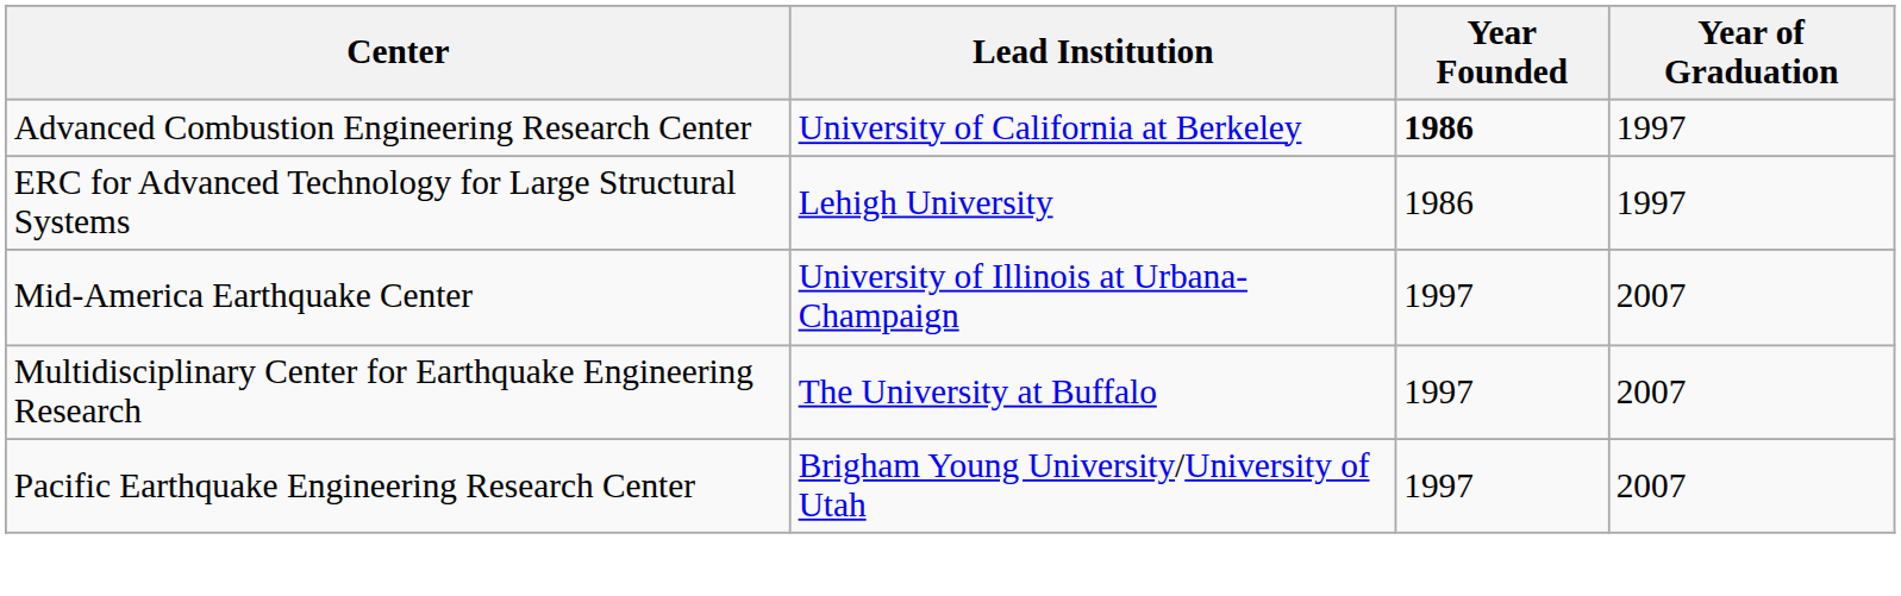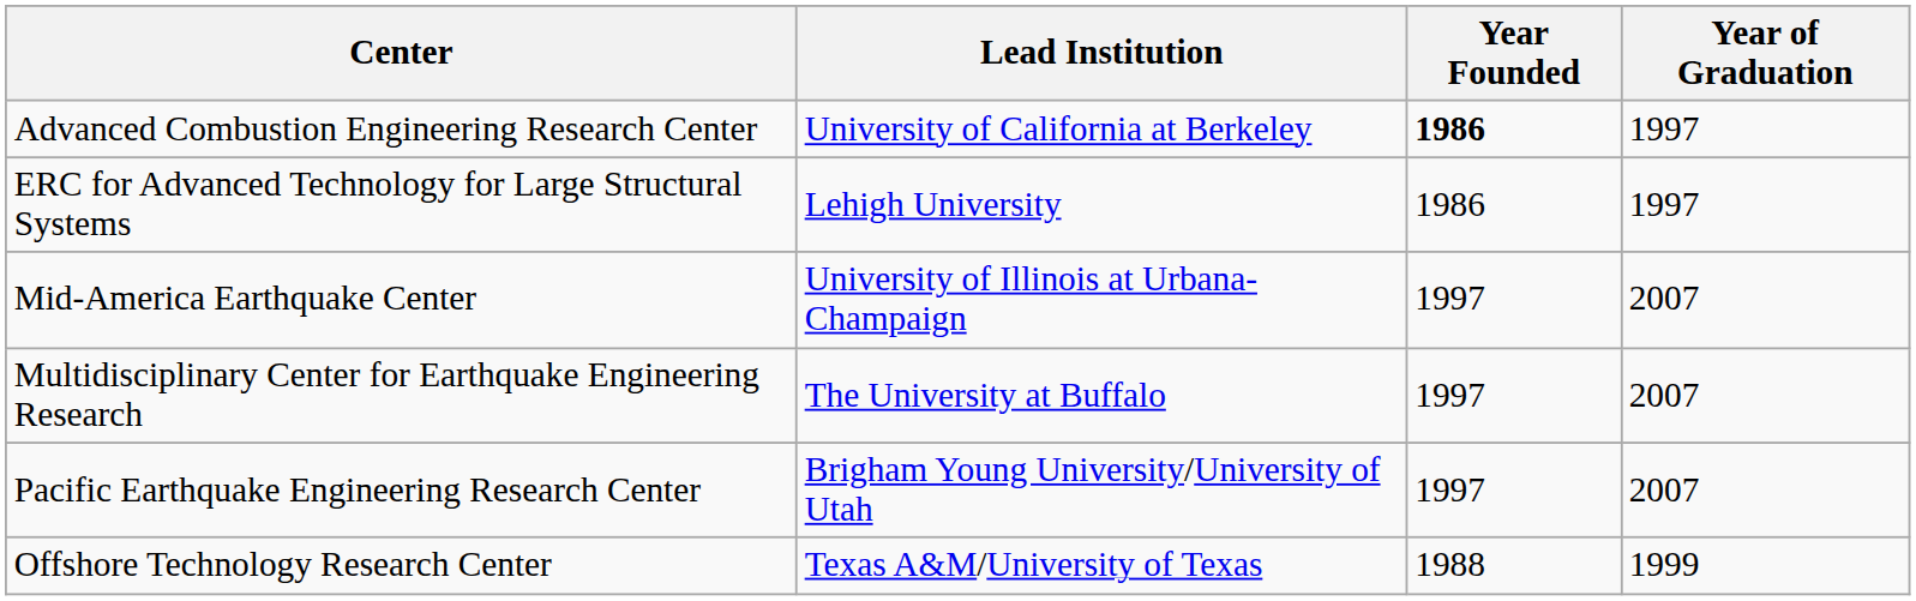+ row: Offshore Technology Research Center | Texas A&M/University of Texas | 1988 | 1999
